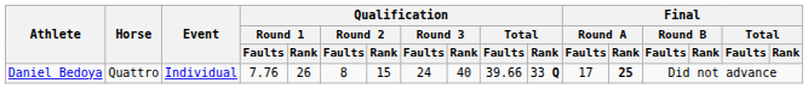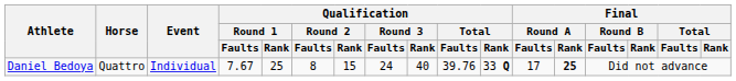Daniel Bedoya | Qualification / Round 1 / Faults: 7.76 -> 7.67
Daniel Bedoya | Qualification / Round 1 / Rank: 26 -> 25
Daniel Bedoya | Qualification / Total / Faults: 39.66 -> 39.76
